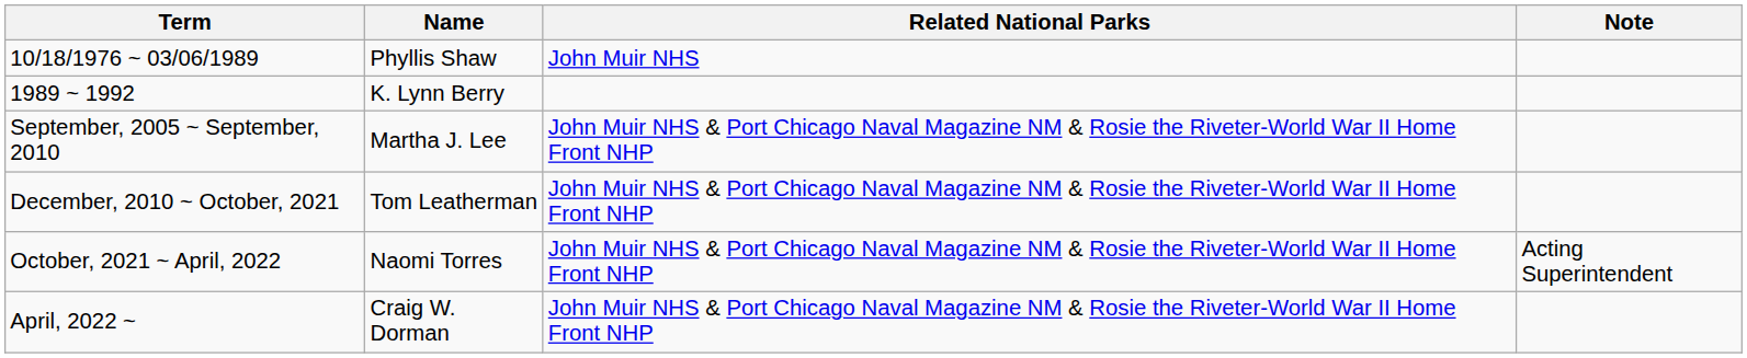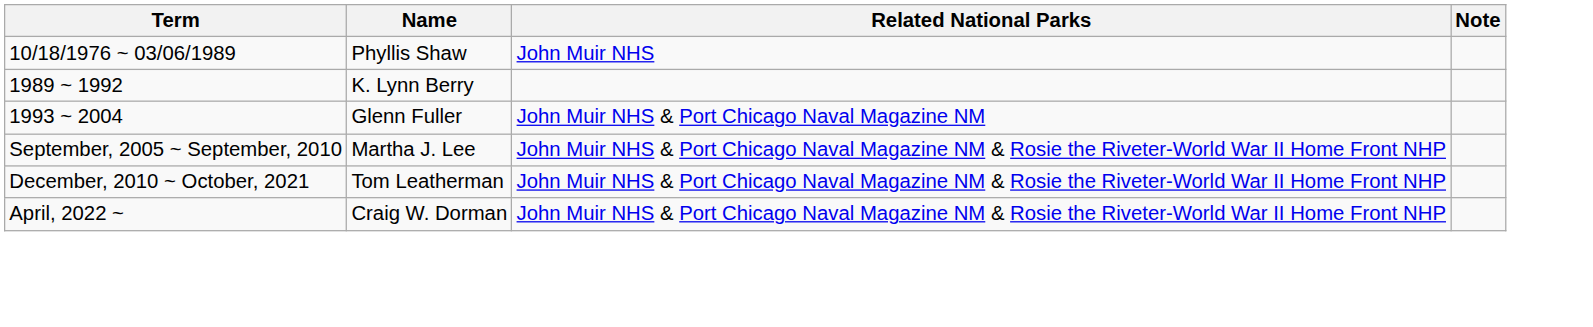+ row: 1993 ~ 2004 | Glenn Fuller | John Muir NHS & Port Chicago Naval Magazine NM
- row: October, 2021 ~ April, 2022 | Naomi Torres | John Muir NHS & Port Chicago Naval Magazine NM & Rosie the Riveter-World War II Home Front NHP | Acting Superintendent
